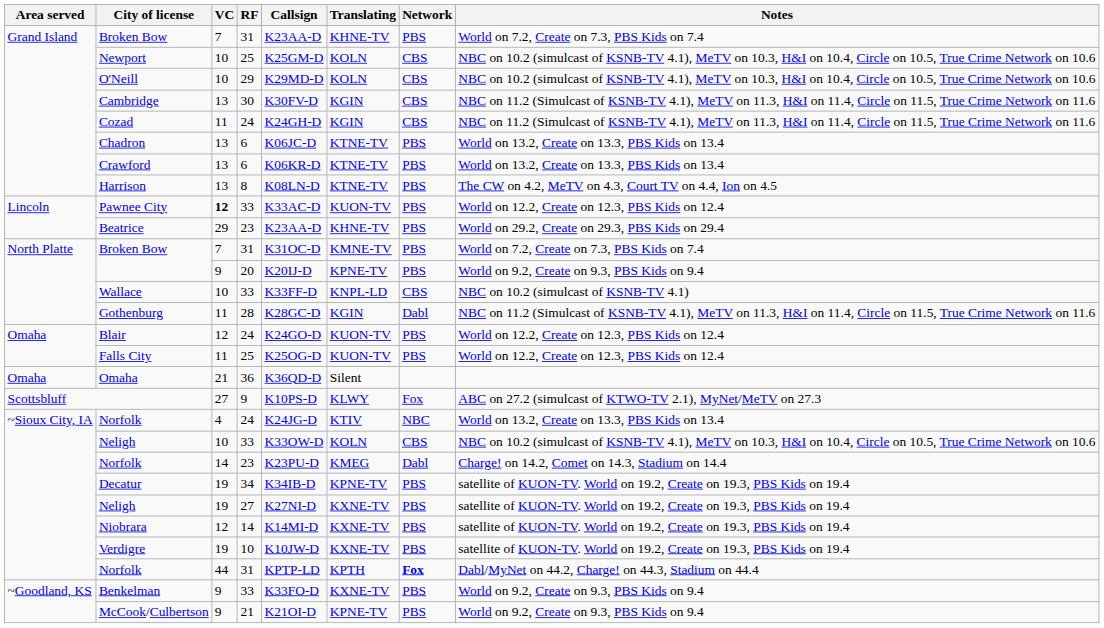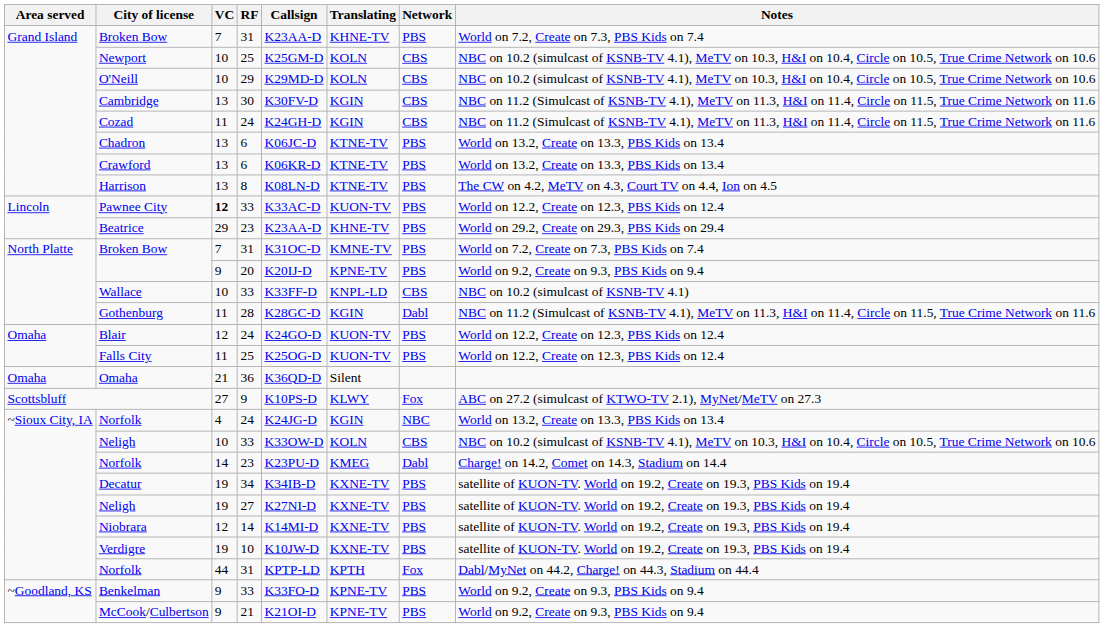Norfolk / 24 | Translating: KTIV -> KGIN
Decatur | Translating: KPNE-TV -> KXNE-TV
Norfolk / 31 | Network: bold -> normal
Benkelman | Translating: KXNE-TV -> KPNE-TV
